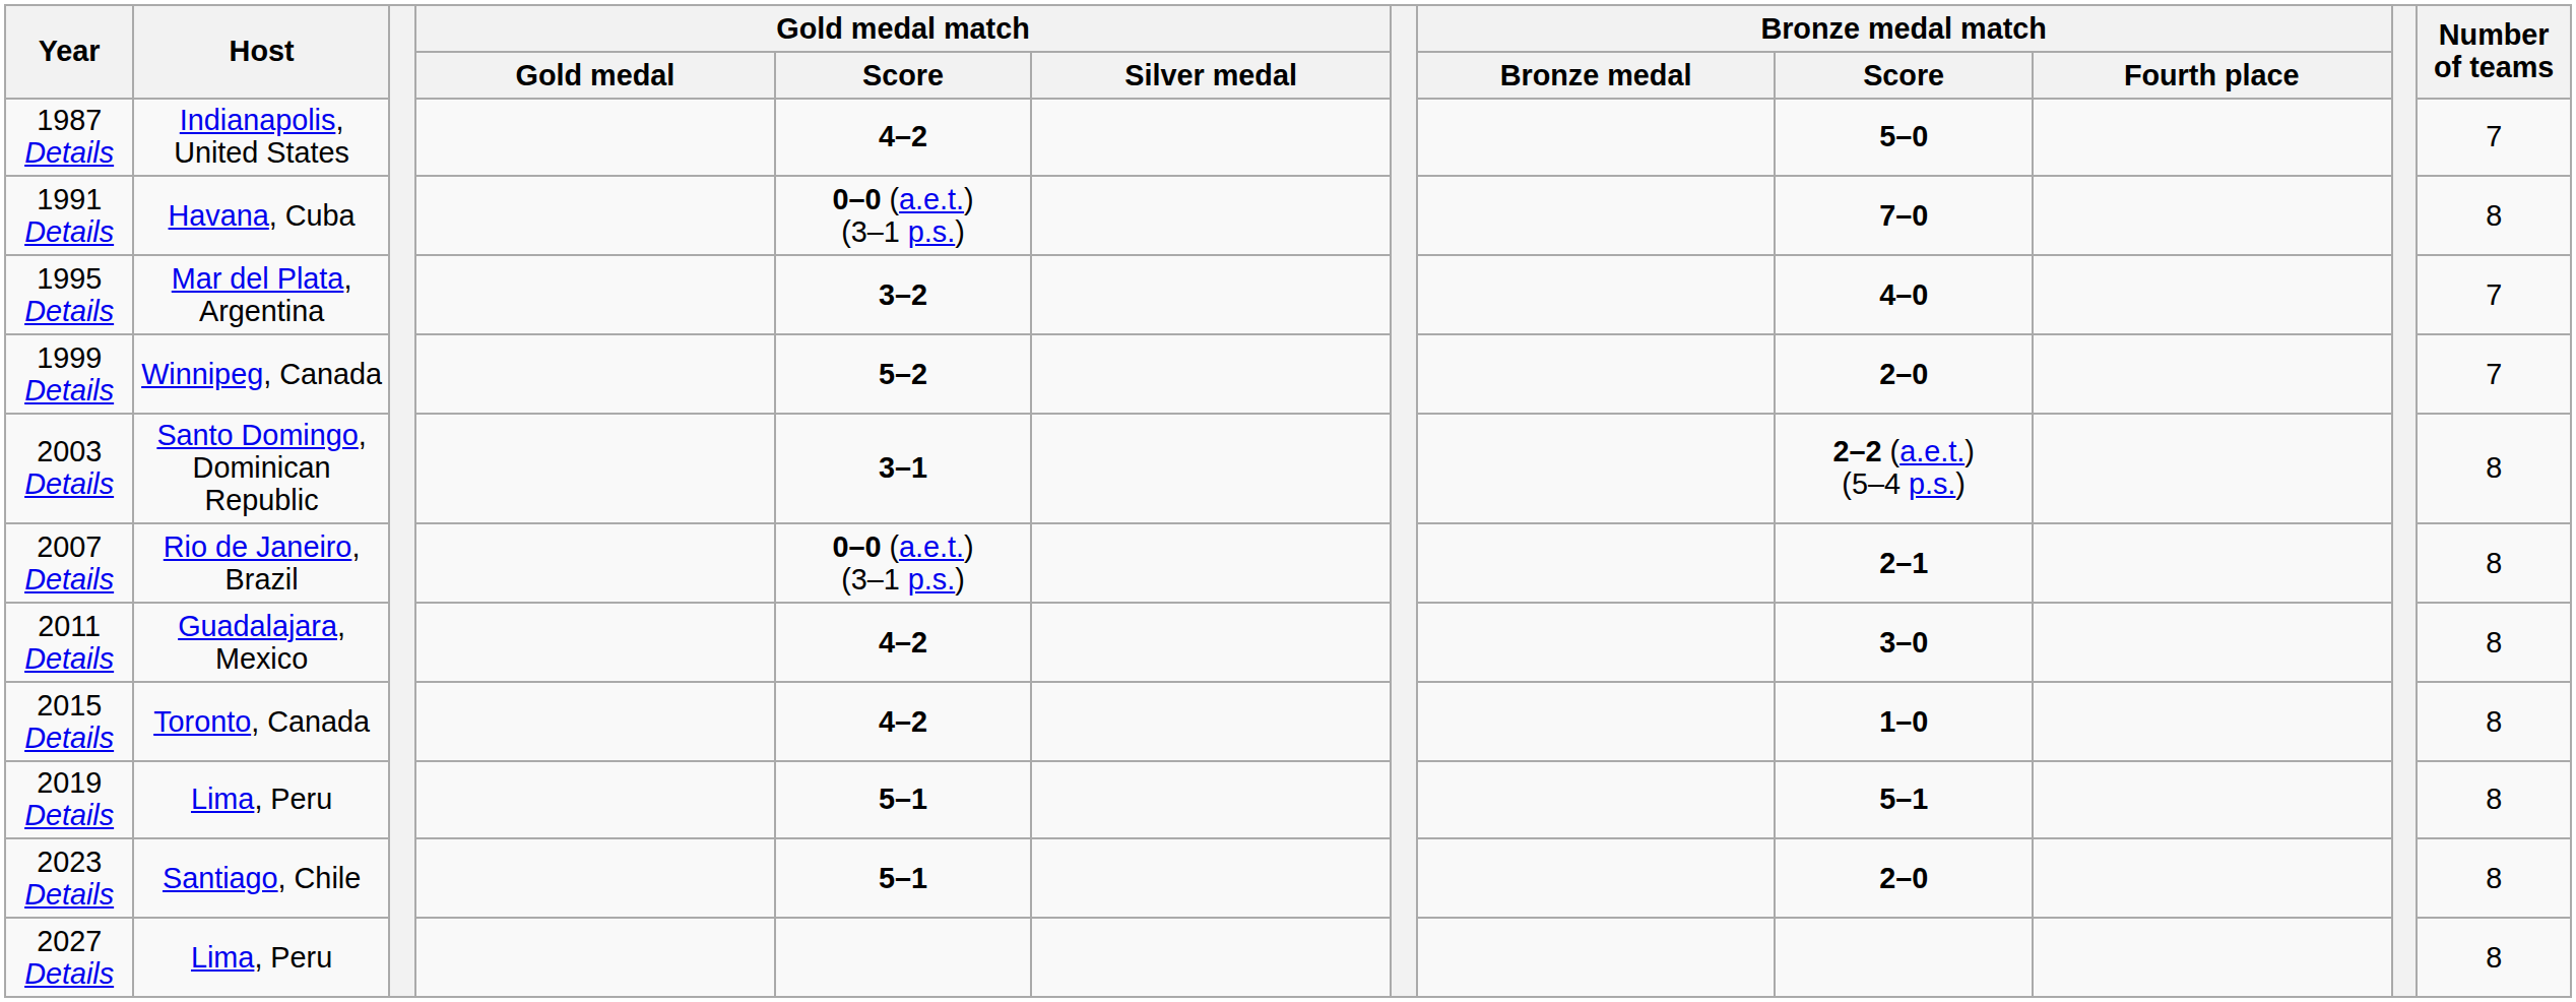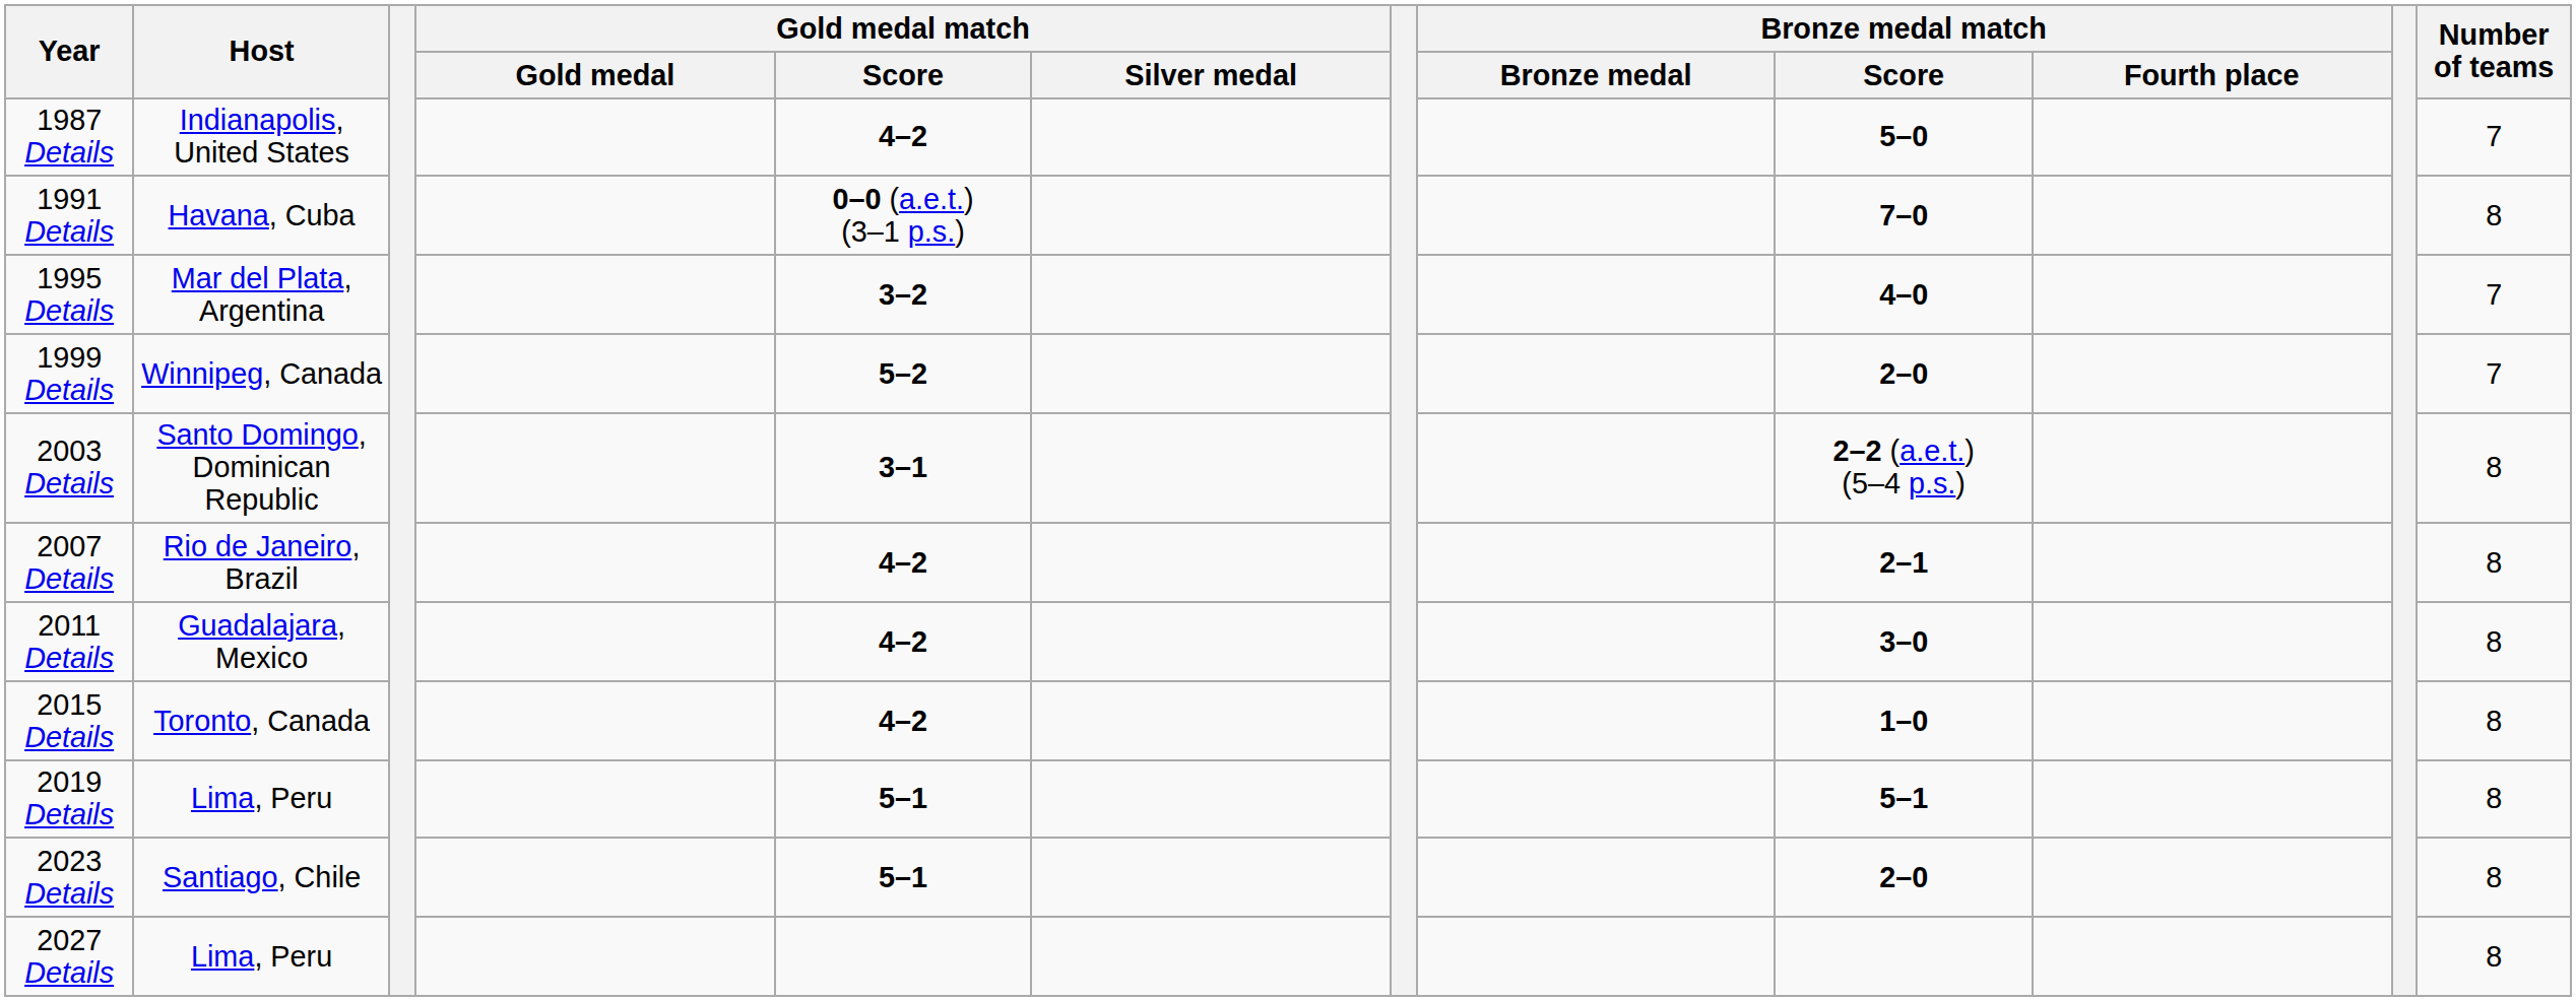2007 Details | Gold medal match / Score: 0–0 (a.e.t.) (3–1 p.s.) -> 4–2
